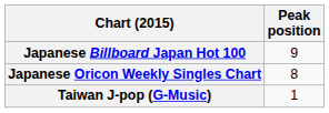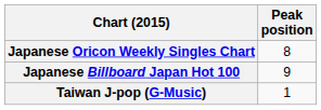rows swapped: Japanese Billboard Japan Hot 100 <-> Japanese Oricon Weekly Singles Chart
